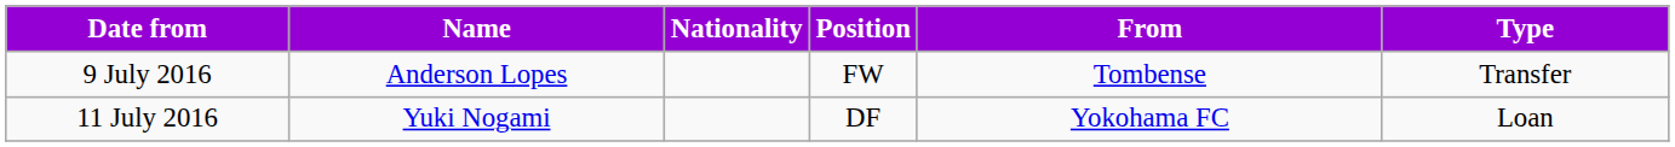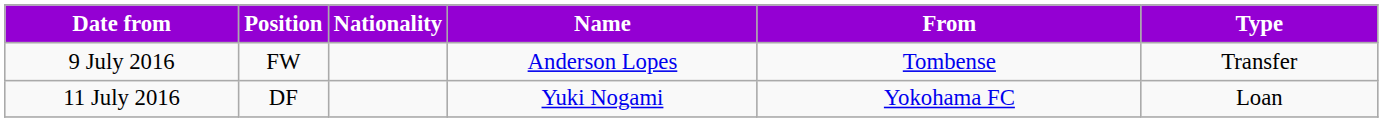columns swapped: Position <-> Name
